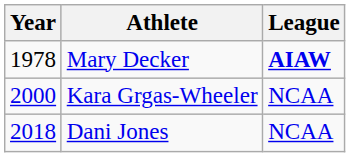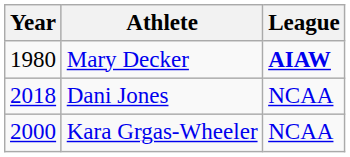Mary Decker | Year: 1978 -> 1980
rows swapped: Kara Grgas-Wheeler <-> Dani Jones
